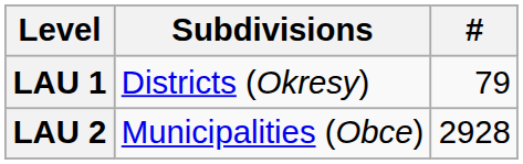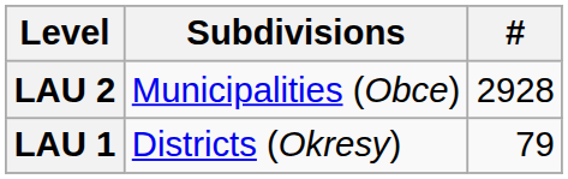rows swapped: LAU 1 <-> LAU 2
